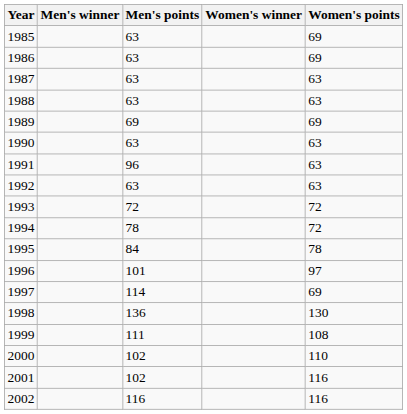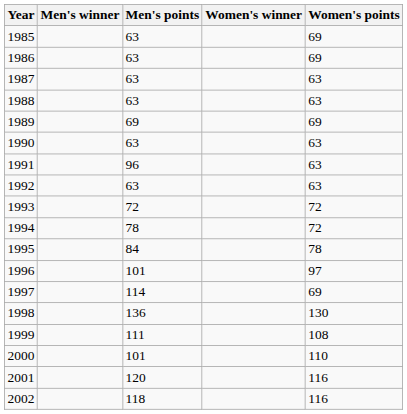2000 | Men's points: 102 -> 101
2001 | Men's points: 102 -> 120
2002 | Men's points: 116 -> 118
